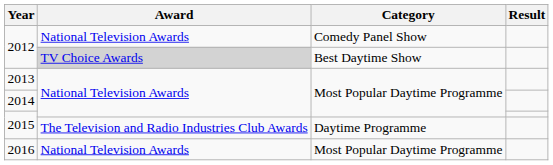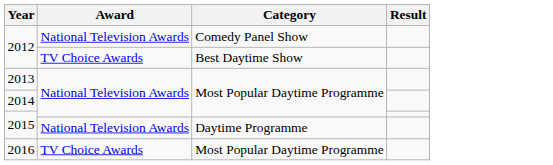2012 / Best Daytime Show | Award: lightgrey background -> no background
2015 / Daytime Programme | Award: The Television and Radio Industries Club Awards -> National Television Awards
2016 | Award: National Television Awards -> TV Choice Awards
